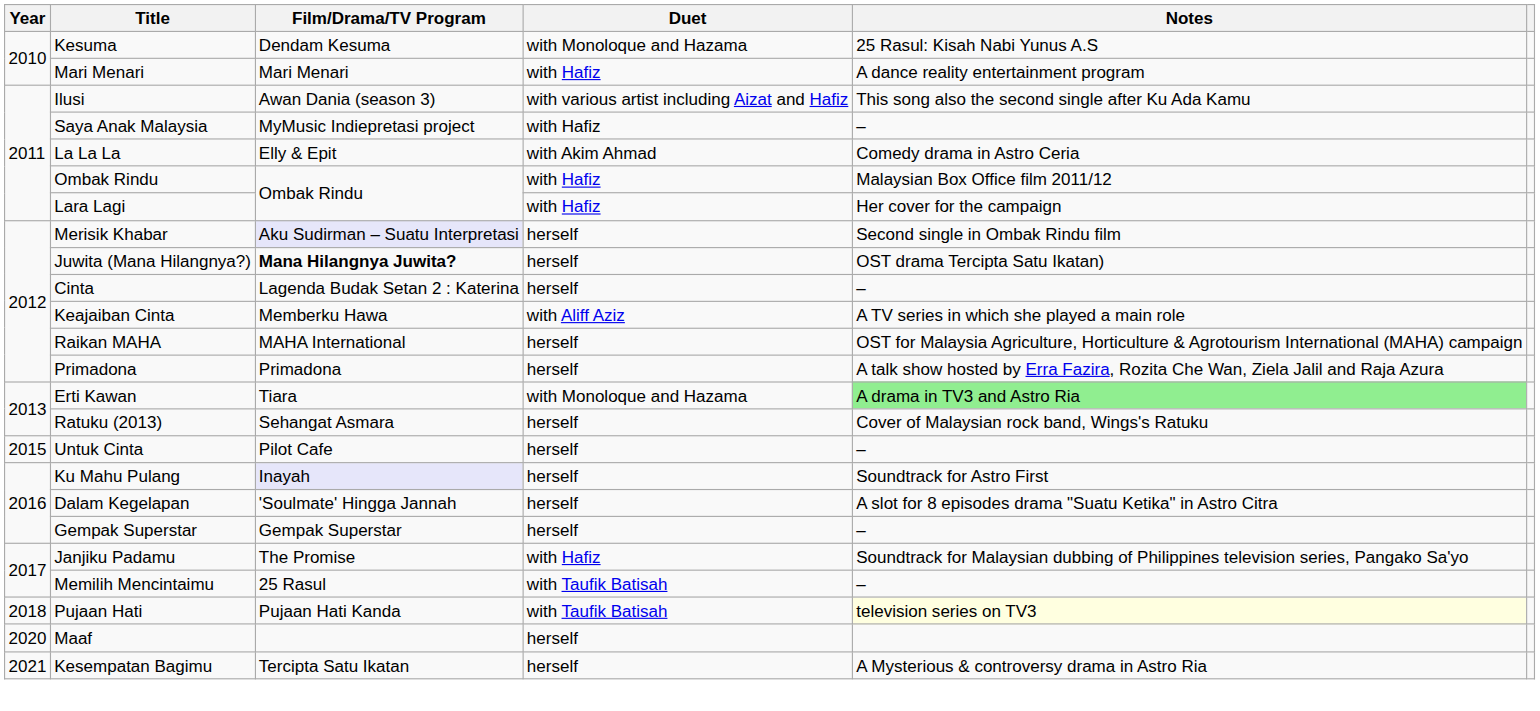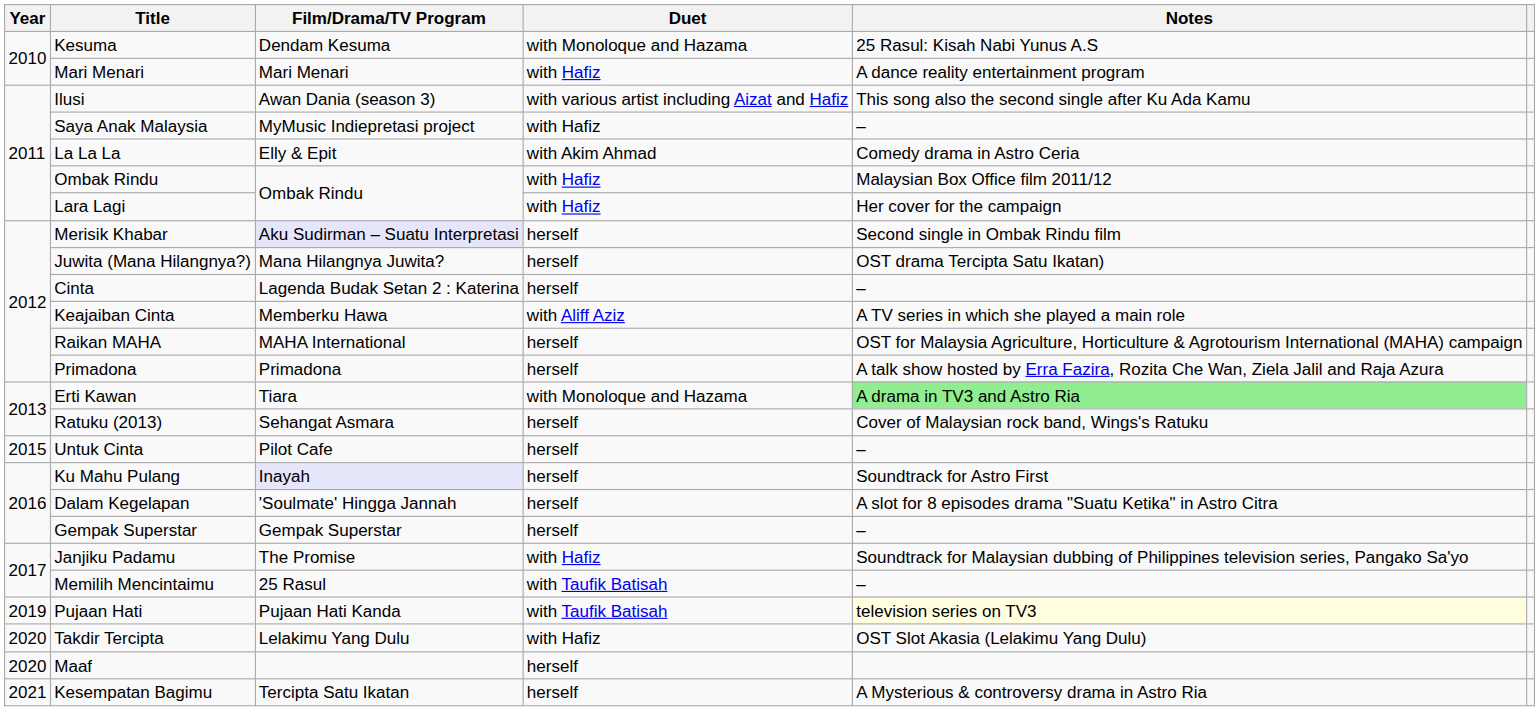Juwita (Mana Hilangnya?) | Film/Drama/TV Program: bold -> normal
Pujaan Hati | Year: 2018 -> 2019
+ row: 2020 | Takdir Tercipta | Lelakimu Yang Dulu | with Hafiz | OST Slot Akasia (Lelakimu Yang Dulu)
